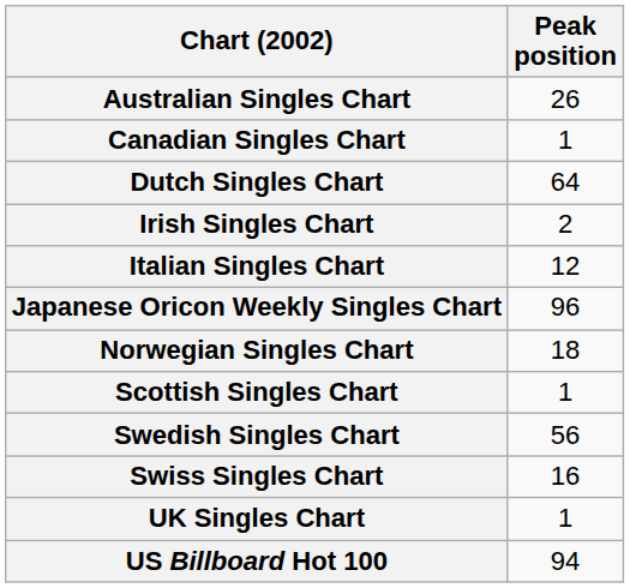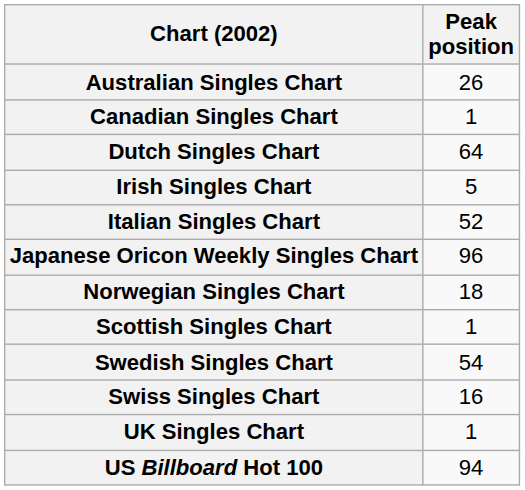Irish Singles Chart | Peak position: 2 -> 5
Italian Singles Chart | Peak position: 12 -> 52
Swedish Singles Chart | Peak position: 56 -> 54
